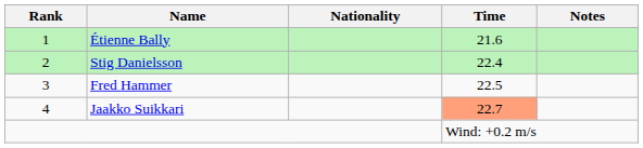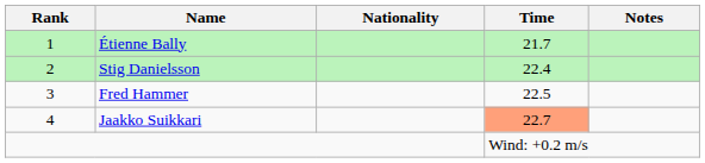Étienne Bally | Time: 21.6 -> 21.7
